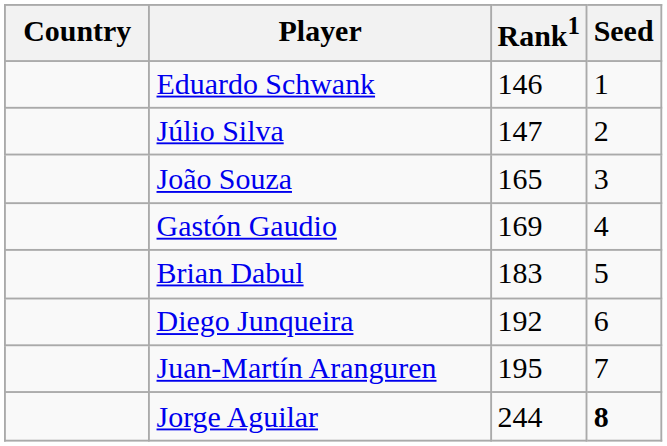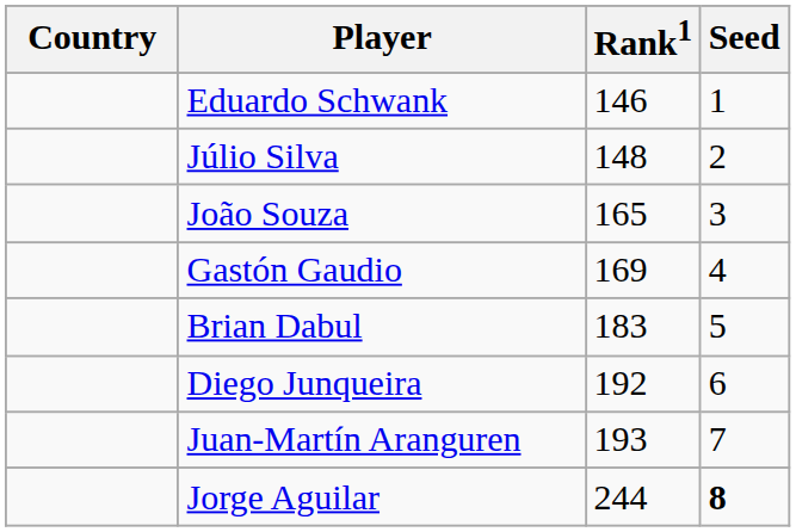Júlio Silva | Rank1: 147 -> 148
Juan-Martín Aranguren | Rank1: 195 -> 193
